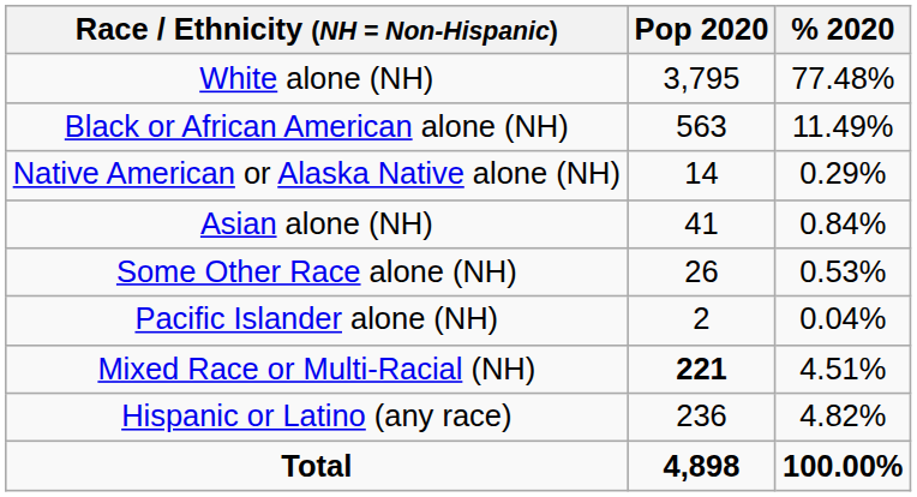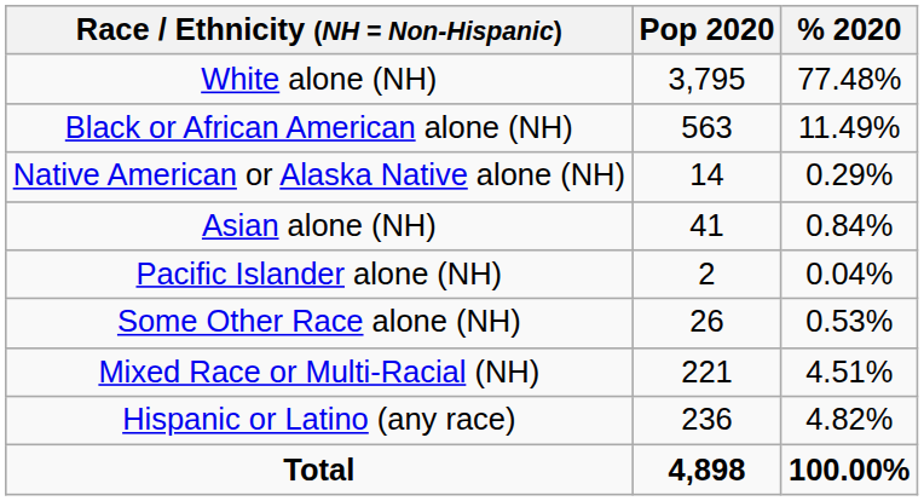rows swapped: Pacific Islander alone (NH) <-> Some Other Race alone (NH)
Mixed Race or Multi-Racial (NH) | Pop 2020: bold -> normal
